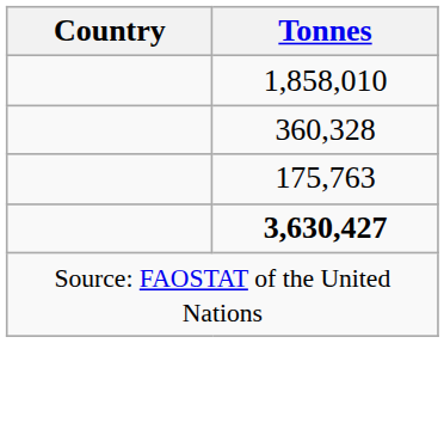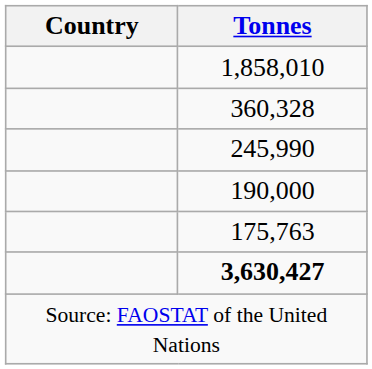+ row: 245,990
+ row: 190,000
